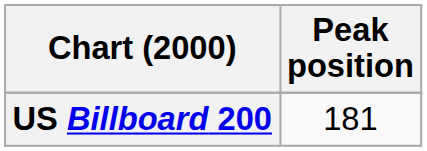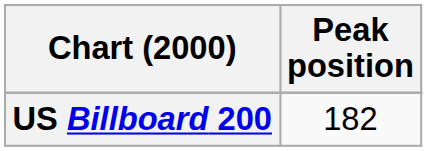US Billboard 200 | Peak position: 181 -> 182
